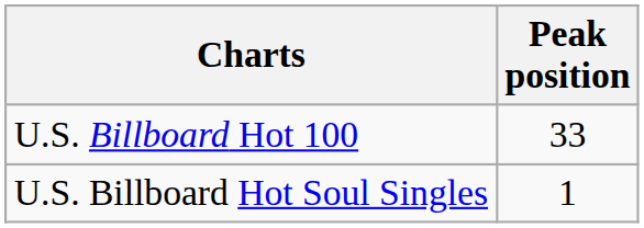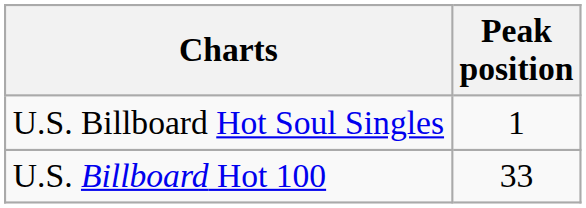rows swapped: U.S. Billboard Hot 100 <-> U.S. Billboard Hot Soul Singles
